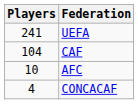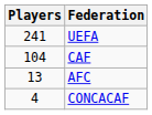AFC | Players: 10 -> 13
